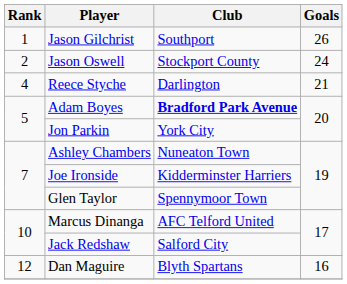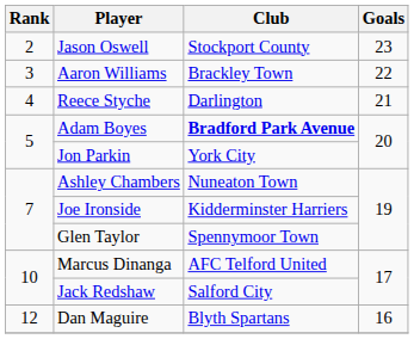- row: 1 | Jason Gilchrist | Southport | 26
Jason Oswell | Goals: 24 -> 23
+ row: 3 | Aaron Williams | Brackley Town | 22
